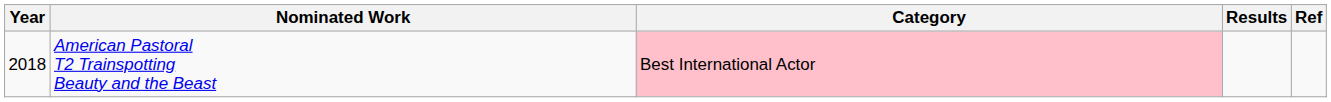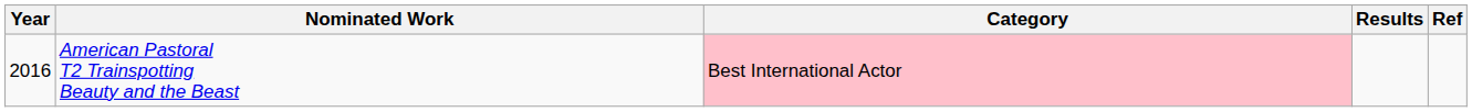American Pastoral T2 Trainspotting Beauty and the Beast | Year: 2018 -> 2016
